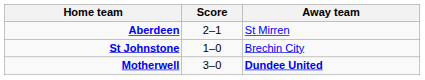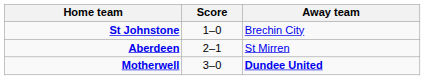rows swapped: Aberdeen <-> St Johnstone
